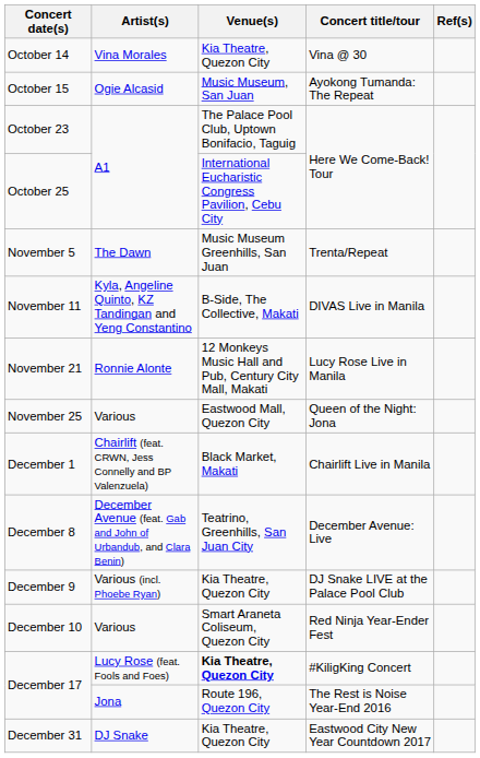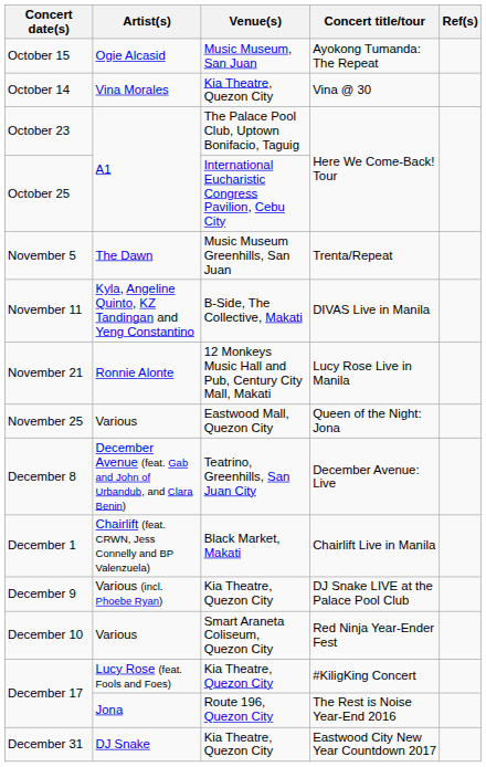rows swapped: October 14 <-> October 15
rows swapped: December 1 <-> December 8
December 17 / #KiligKing Concert | Venue(s): bold -> normal
